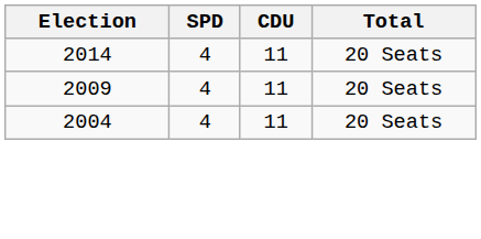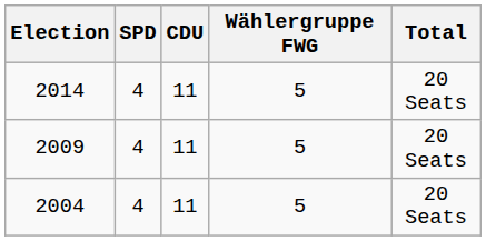+ column: Wählergruppe FWG | 5 | 5 | 5
